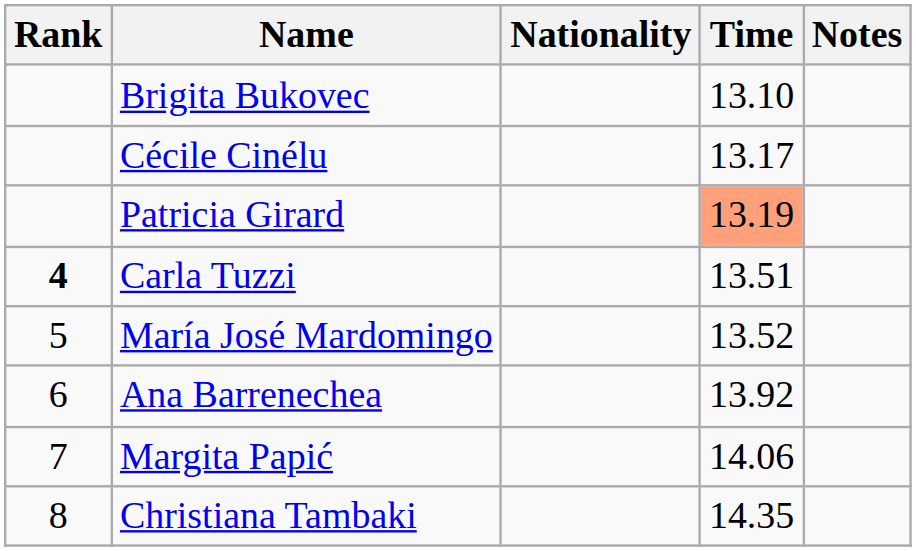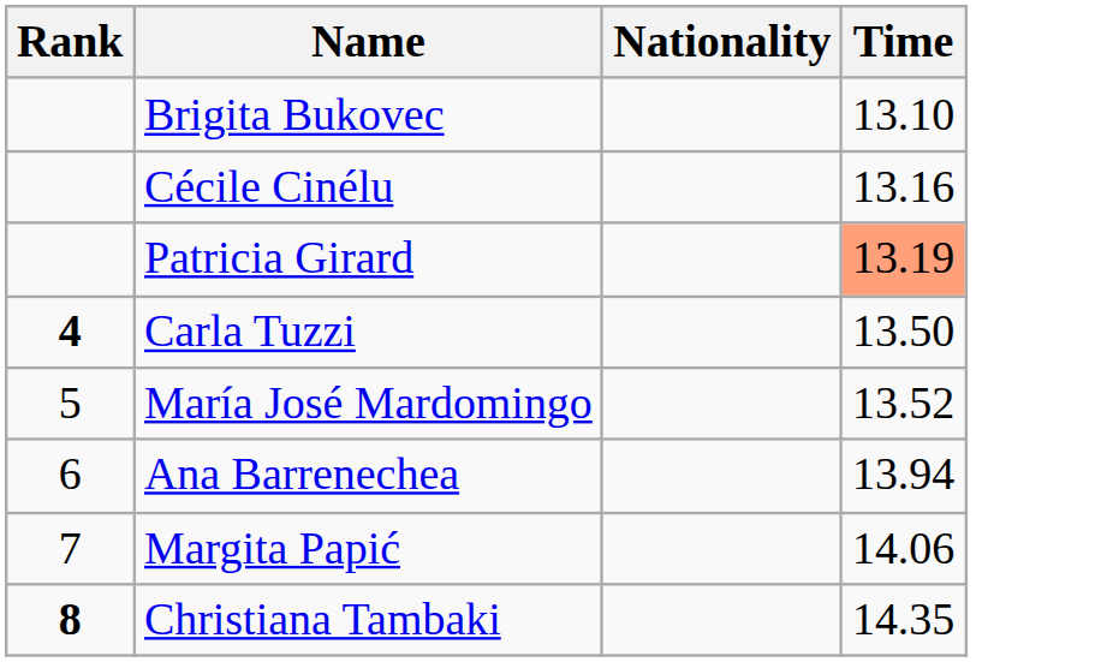- column: Notes
Cécile Cinélu | Time: 13.17 -> 13.16
Carla Tuzzi | Time: 13.51 -> 13.50
Ana Barrenechea | Time: 13.92 -> 13.94
Christiana Tambaki | Rank: normal -> bold
